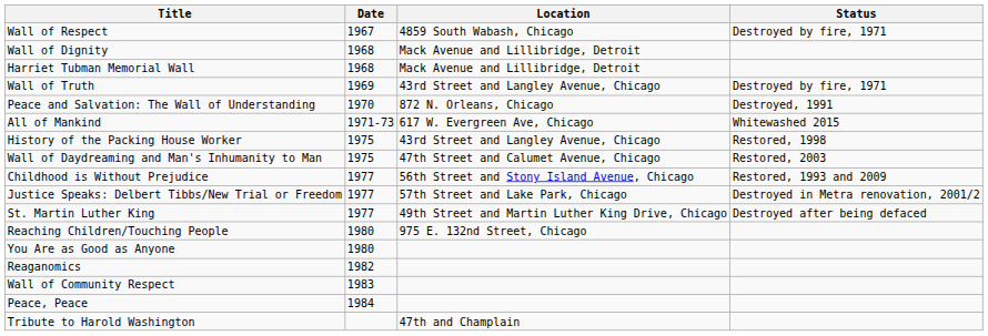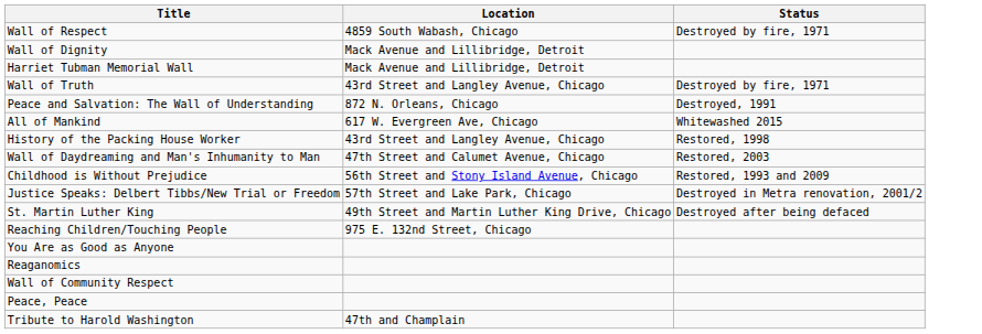- column: Date | 1967 | 1968 | 1968 | 1969 | 1970 | 1971-73 | 1975 | 1975 | 1977 | 1977 | 1977 | 1980 | 1980 | 1982 | 1983 | 1984
